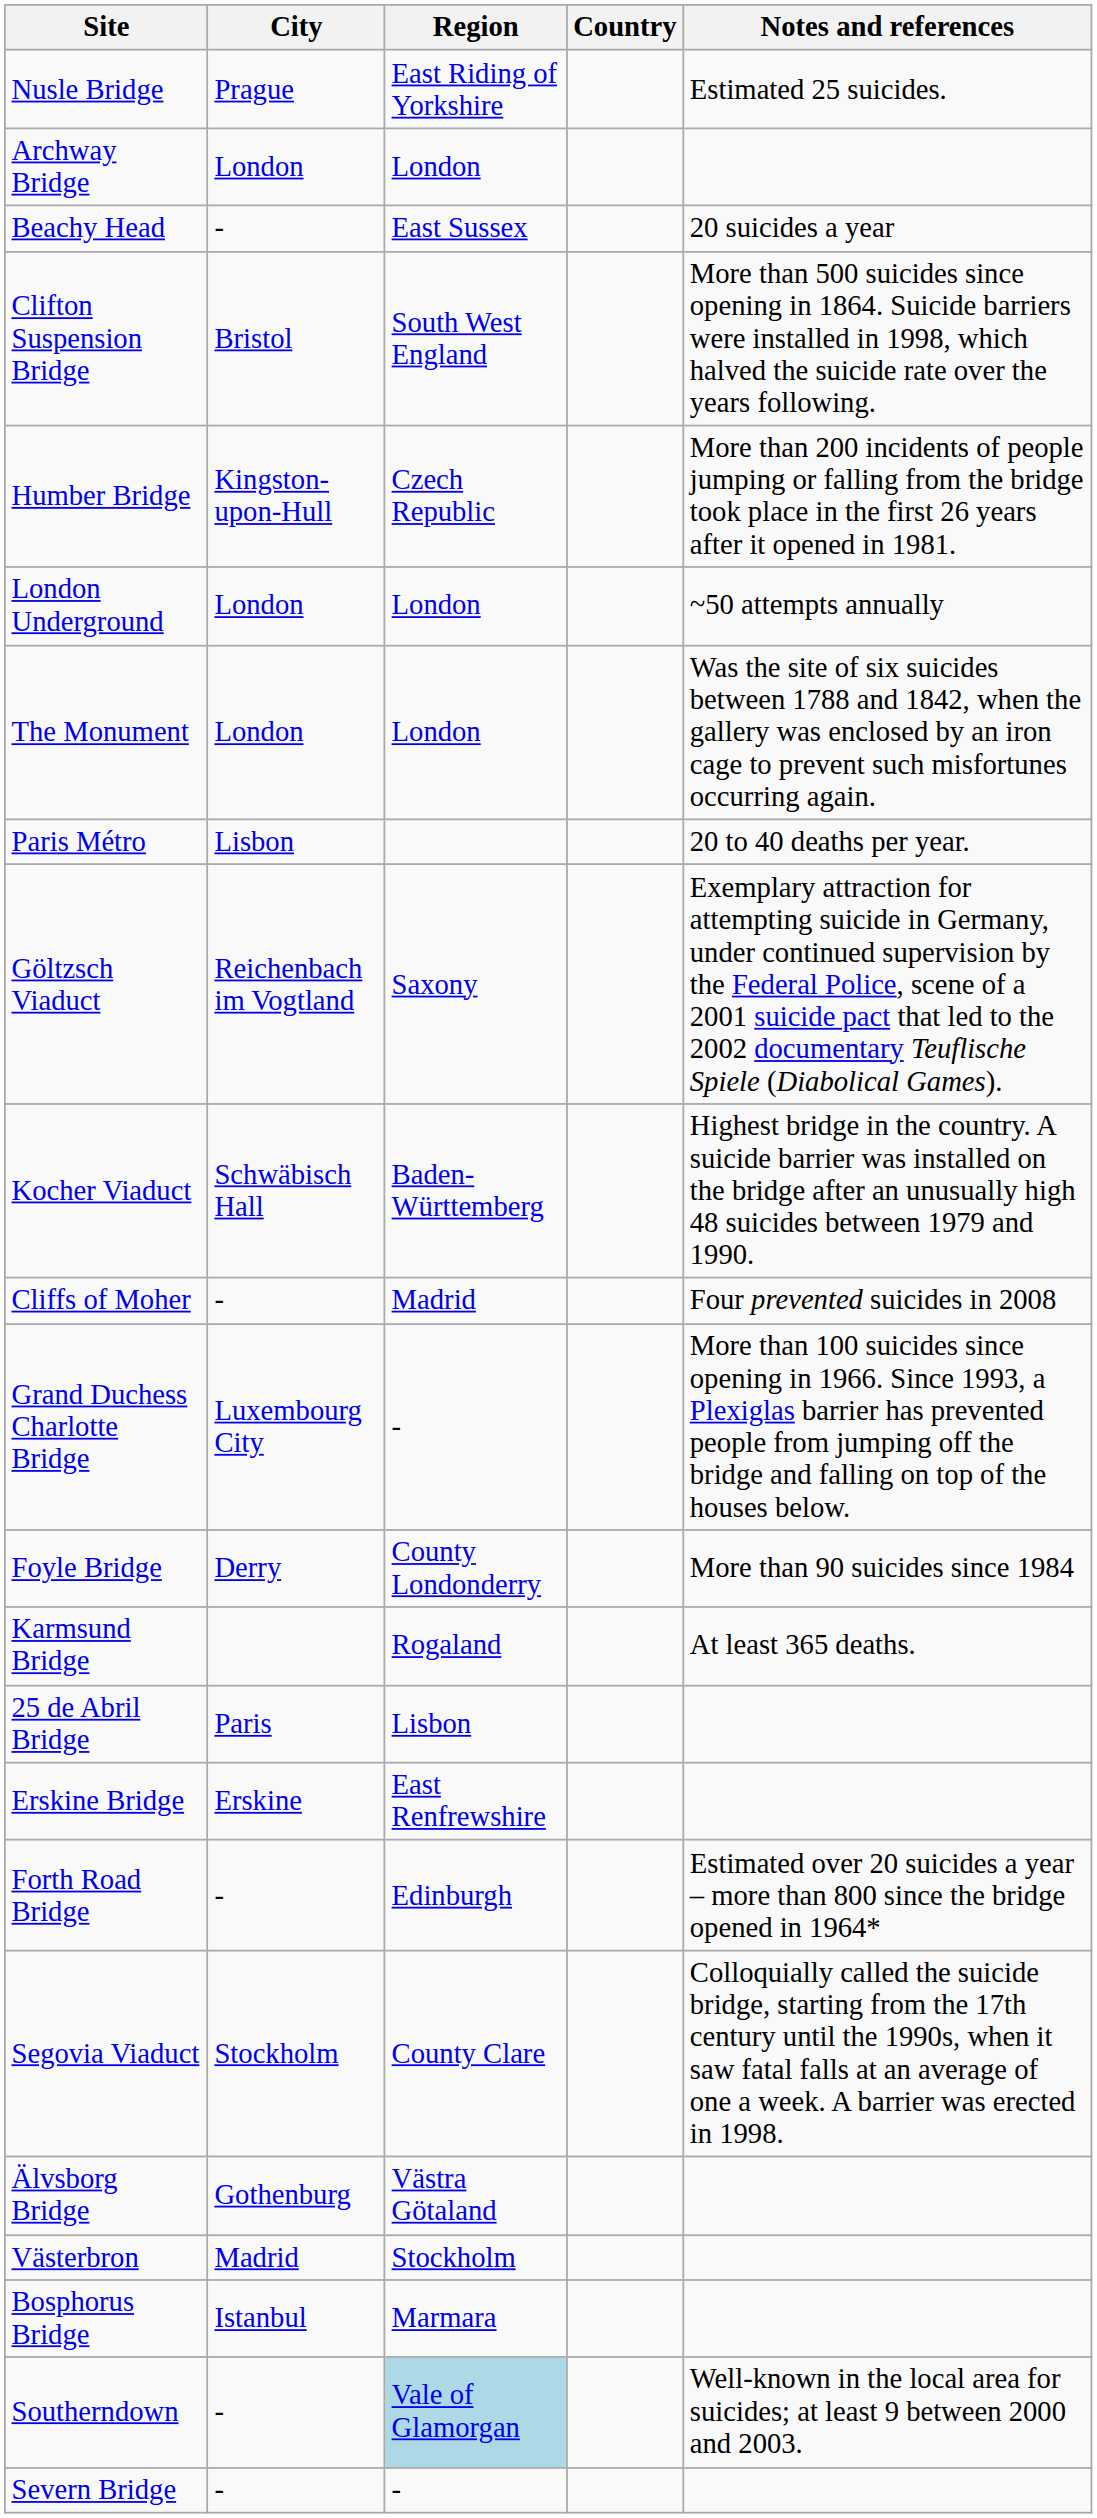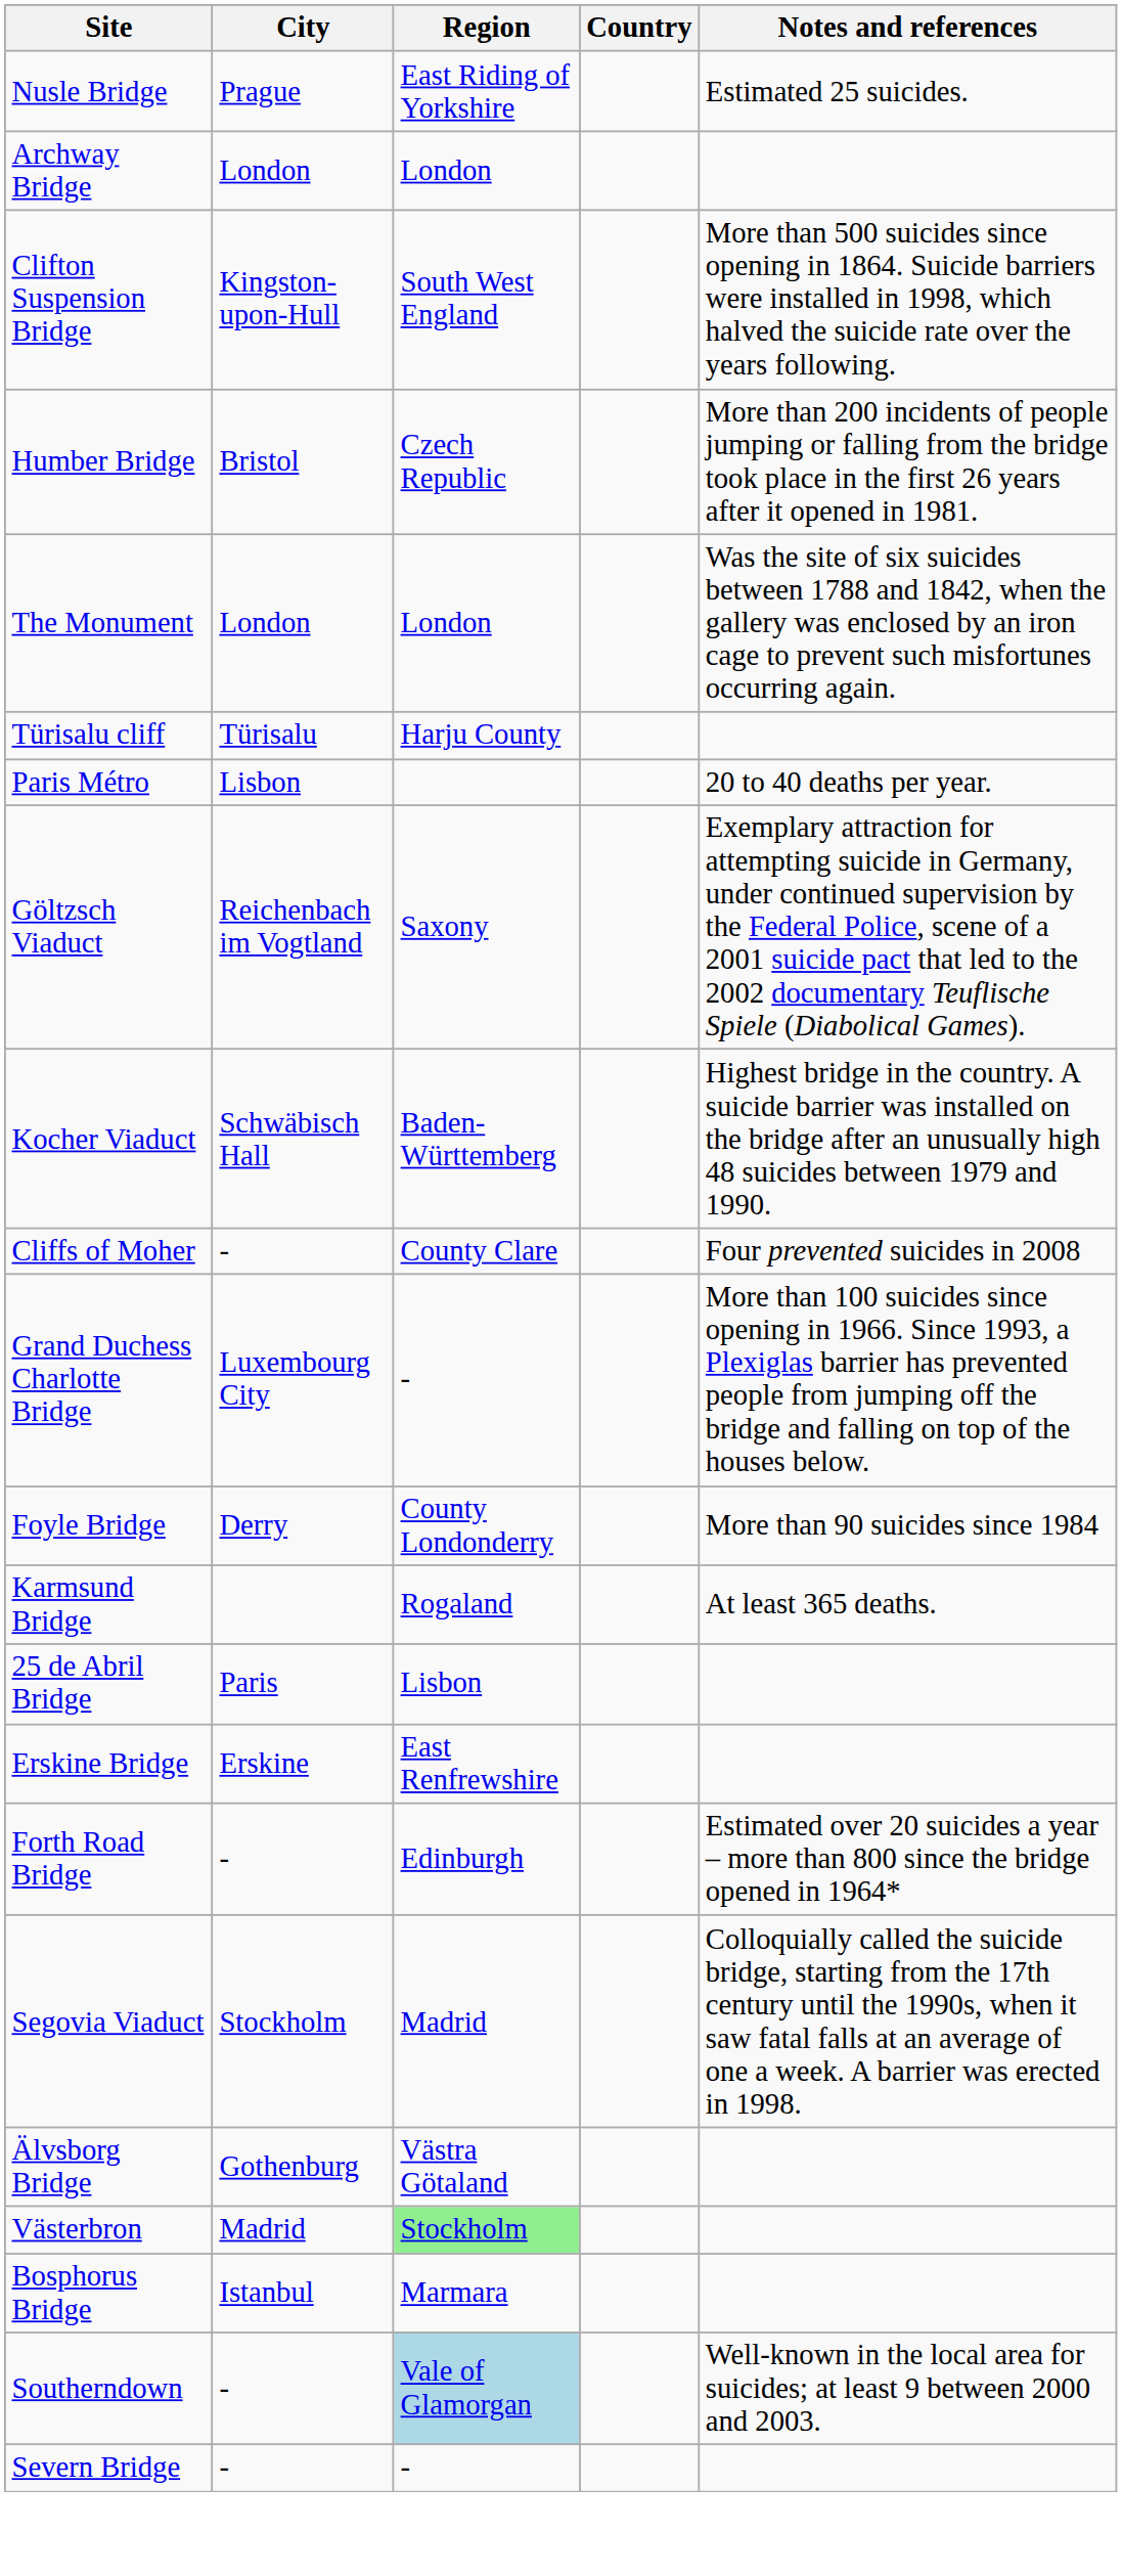- row: Beachy Head | - | East Sussex | 20 suicides a year
Clifton Suspension Bridge | City: Bristol -> Kingston-upon-Hull
Humber Bridge | City: Kingston-upon-Hull -> Bristol
- row: London Underground | London | London | ~50 attempts annually
+ row: Türisalu cliff | Türisalu | Harju County
Cliffs of Moher | Region: Madrid -> County Clare
Segovia Viaduct | Region: County Clare -> Madrid
Västerbron | Region: no background -> lightgreen background
